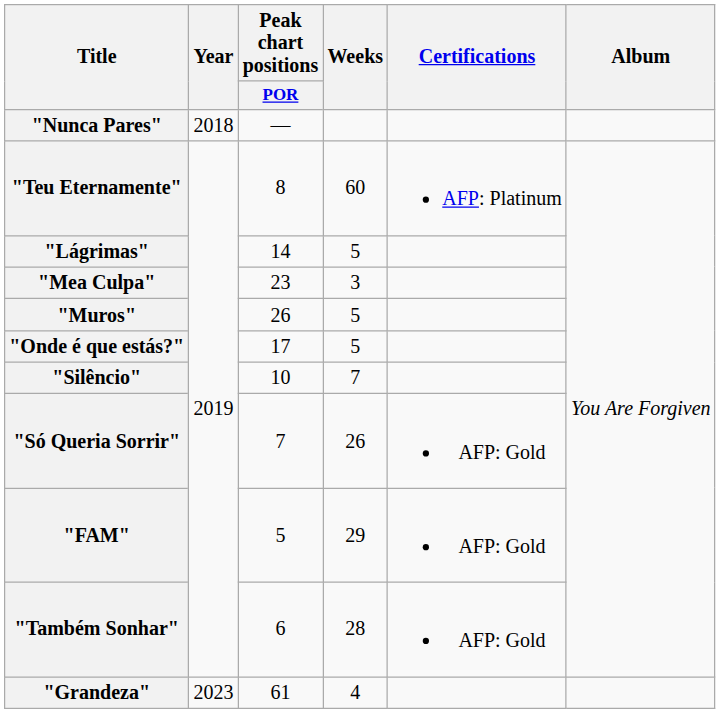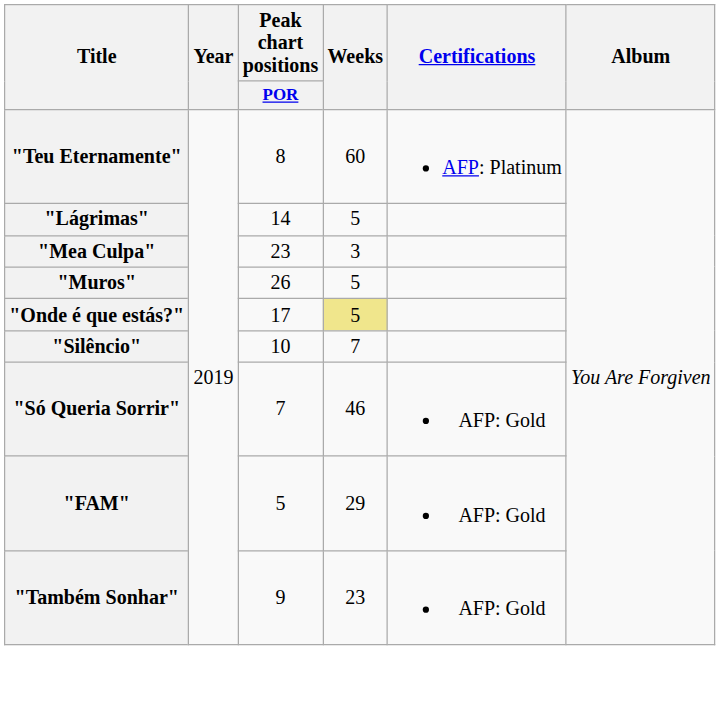- row: "Nunca Pares" | 2018 | —
"Onde é que estás?" | Weeks: no background -> khaki background
"Só Queria Sorrir" | Weeks: 26 -> 46
"Também Sonhar" | Peak chart positions / POR: 6 -> 9
"Também Sonhar" | Weeks: 28 -> 23
- row: "Grandeza" | 2023 | 61 | 4
